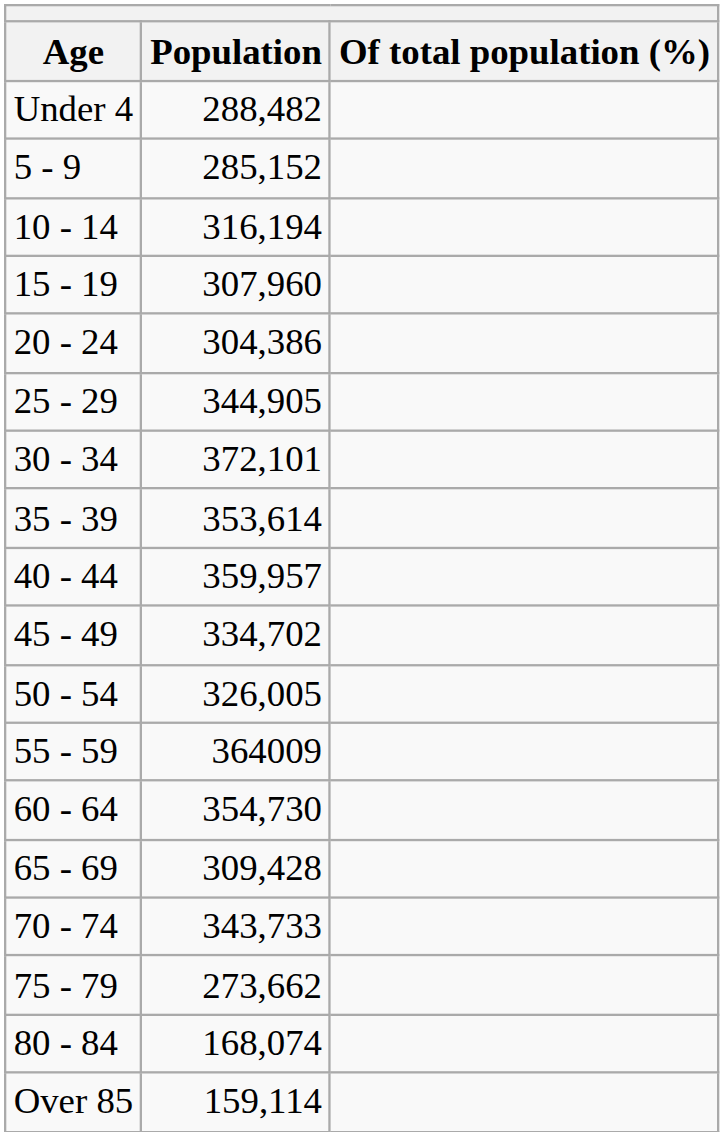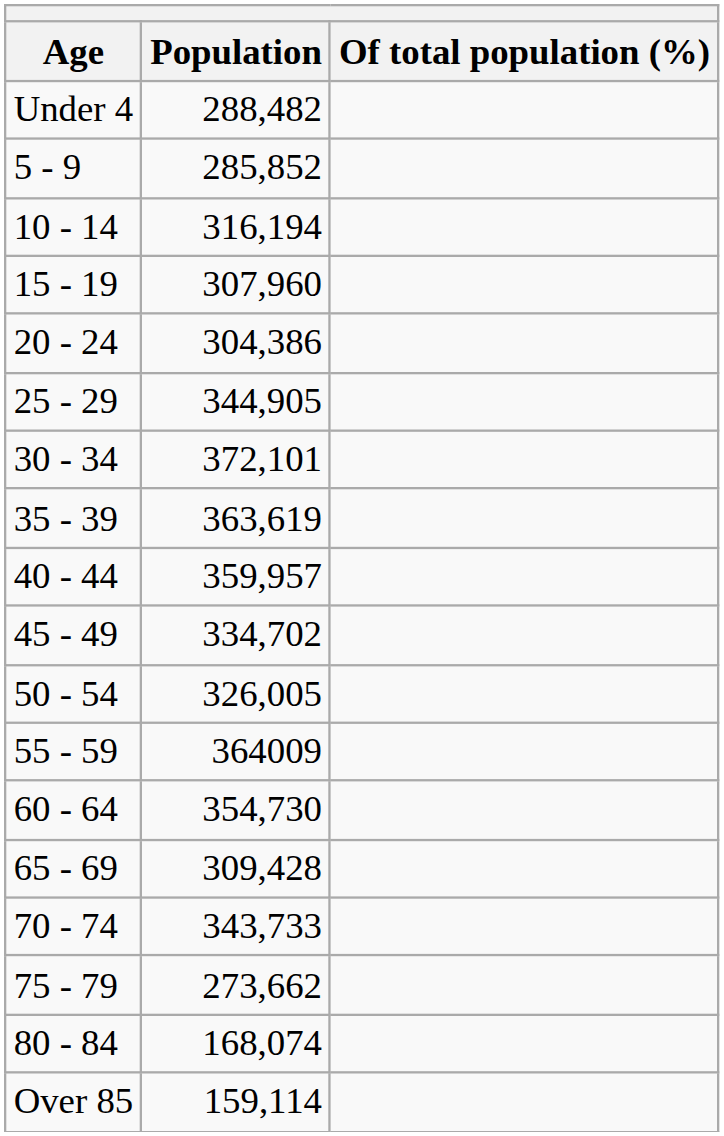5 - 9 | Population: 285,152 -> 285,852
35 - 39 | Population: 353,614 -> 363,619
